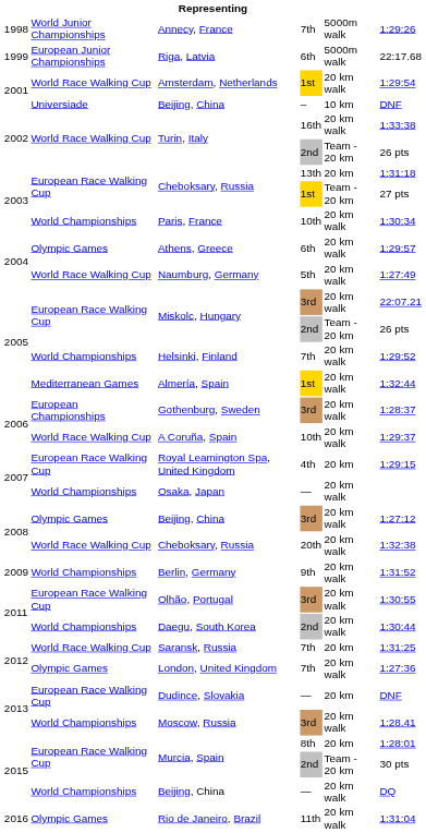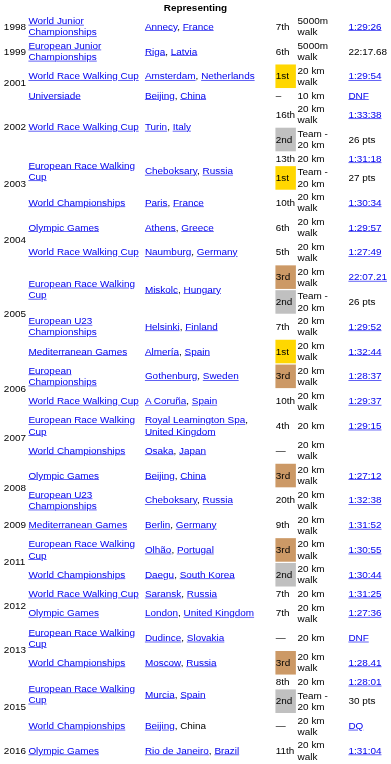Helsinki, Finland | column 2: World Championships -> European U23 Championships
Cheboksary, Russia / 20th | column 2: World Race Walking Cup -> European U23 Championships
Berlin, Germany | column 2: World Championships -> Mediterranean Games
